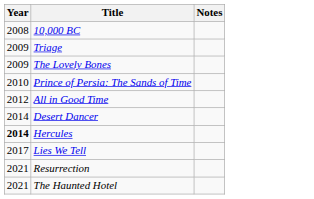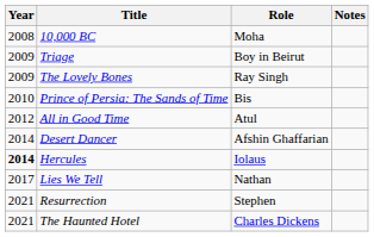+ column: Role | Moha | Boy in Beirut | Ray Singh | Bis | Atul | Afshin Ghaffarian | Iolaus | Nathan | Stephen | Charles Dickens
